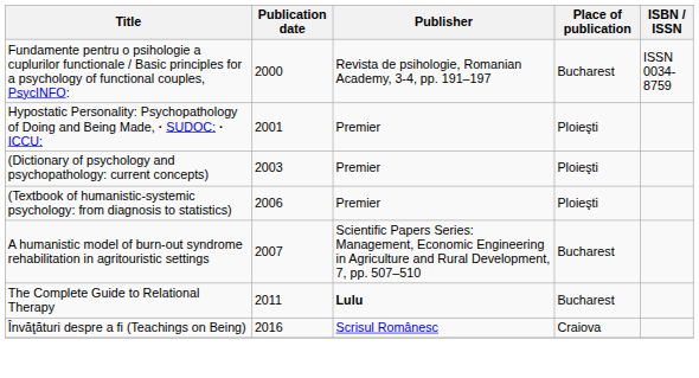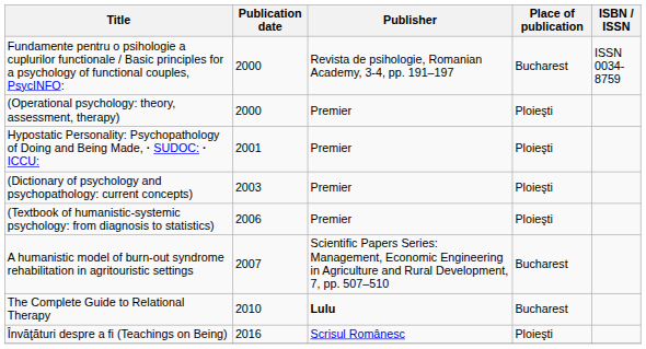+ row: (Operational psychology: theory, assessment, therapy) | 2000 | Premier | Ploieşti
The Complete Guide to Relational Therapy | Publication date: 2011 -> 2010
Învăţături despre a fi (Teachings on Being) | Place of publication: Craiova -> Ploieşti
